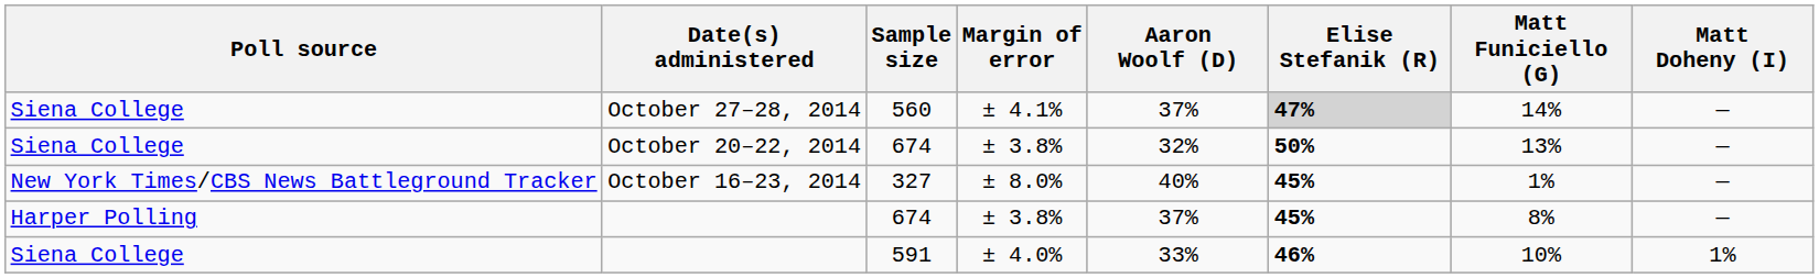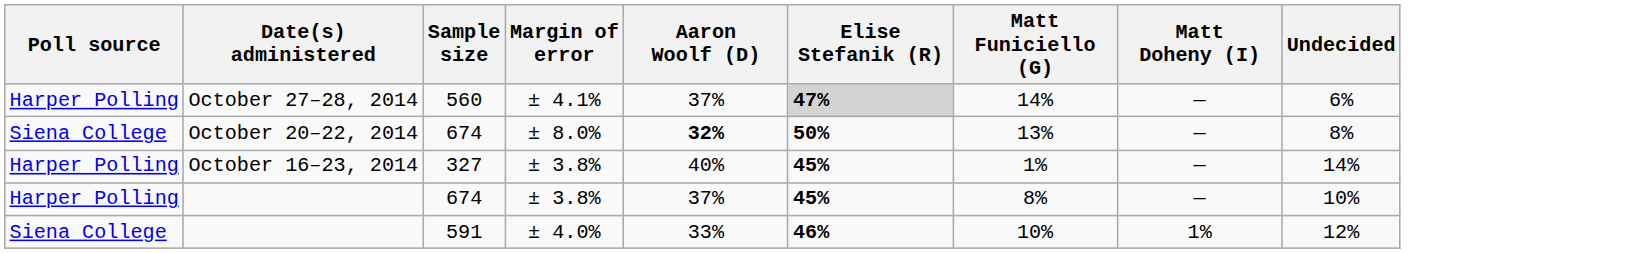+ column: Undecided | 6% | 8% | 14% | 10% | 12%
October 27–28, 2014 | Poll source: Siena College -> Harper Polling
October 20–22, 2014 | Margin of error: ± 3.8% -> ± 8.0%
October 20–22, 2014 | Aaron Woolf (D): normal -> bold
October 16–23, 2014 | Poll source: New York Times/CBS News Battleground Tracker -> Harper Polling
October 16–23, 2014 | Margin of error: ± 8.0% -> ± 3.8%
